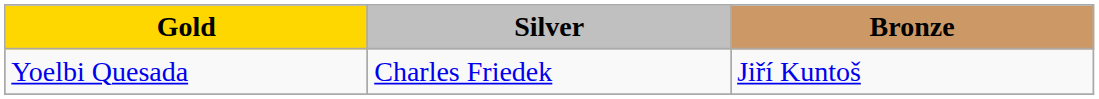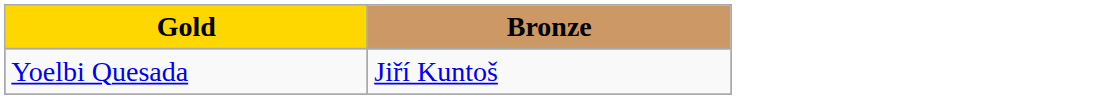- column: Silver | Charles Friedek
